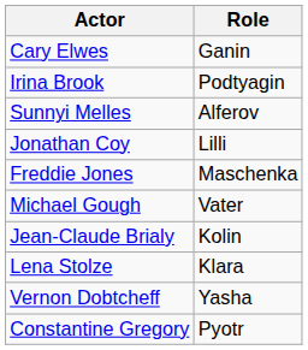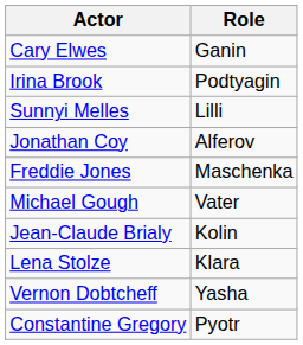Sunnyi Melles | Role: Alferov -> Lilli
Jonathan Coy | Role: Lilli -> Alferov
